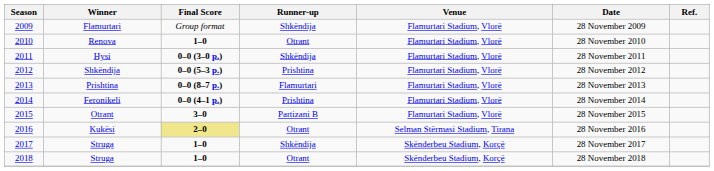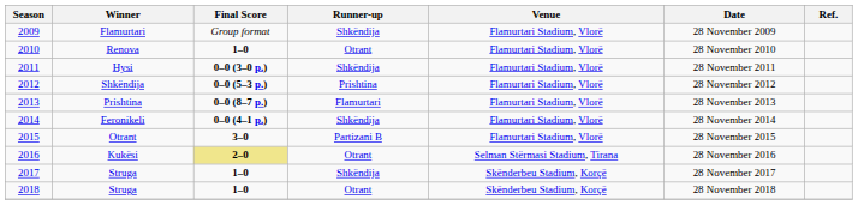Feronikeli | Runner-up: Prishtina -> Shkëndija
